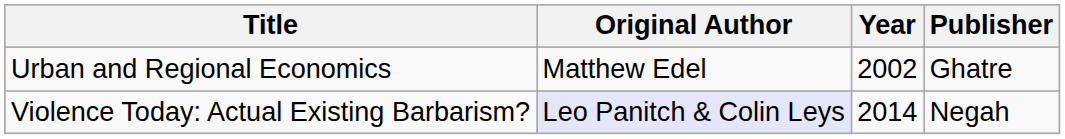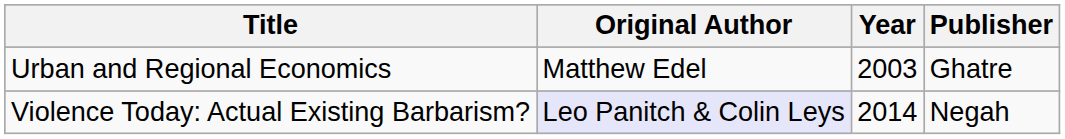Urban and Regional Economics | Year: 2002 -> 2003
